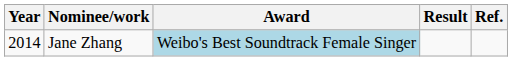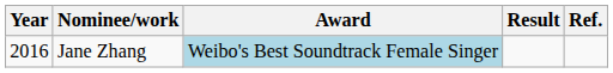Jane Zhang | Year: 2014 -> 2016
